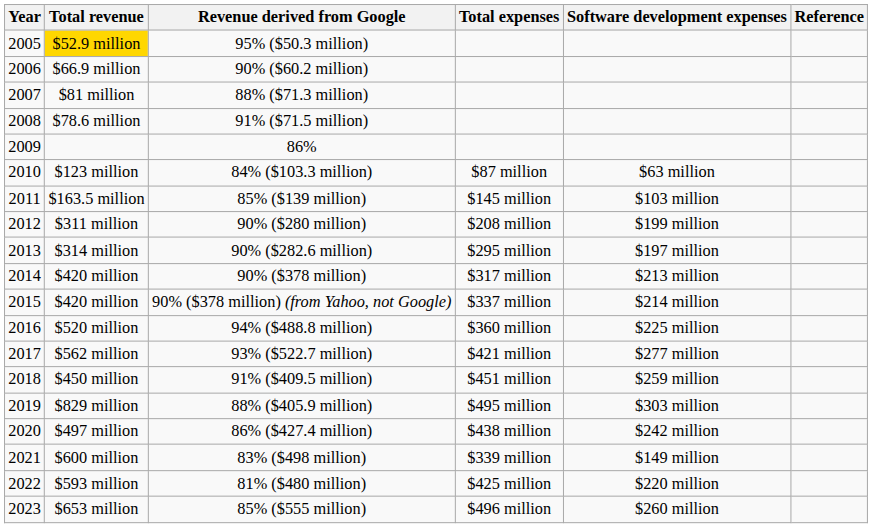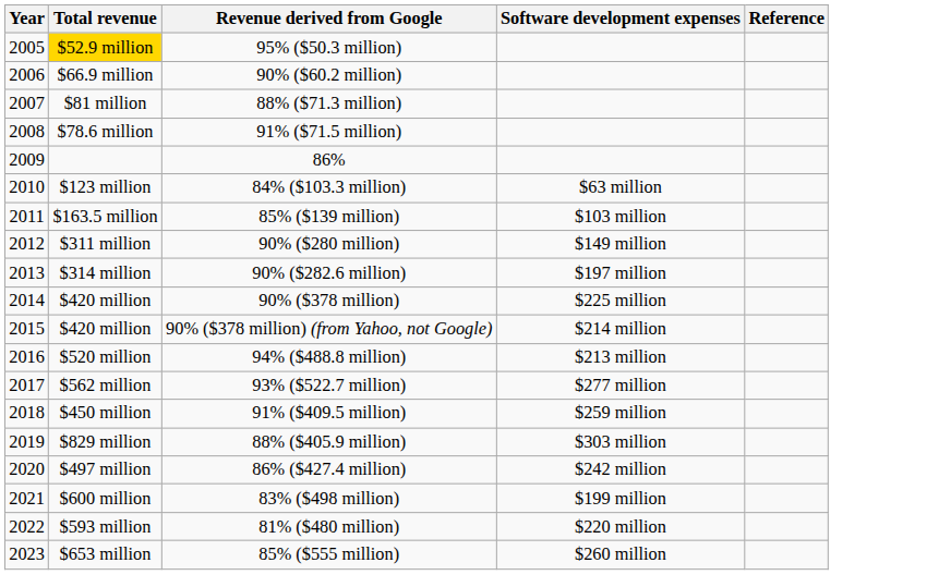- column: Total expenses | $87 million | $145 million | $208 million | $295 million | $317 million | $337 million | $360 million | $421 million | $451 million | $495 million | $438 million | $339 million | $425 million | $496 million
90% ($280 million) | Software development expenses: $199 million -> $149 million
90% ($378 million) | Software development expenses: $213 million -> $225 million
94% ($488.8 million) | Software development expenses: $225 million -> $213 million
83% ($498 million) | Software development expenses: $149 million -> $199 million
